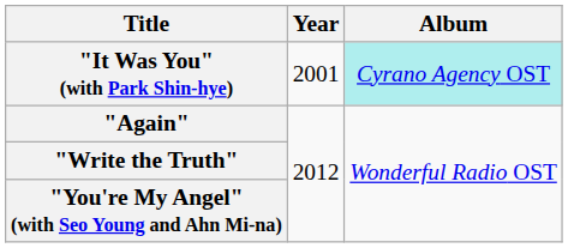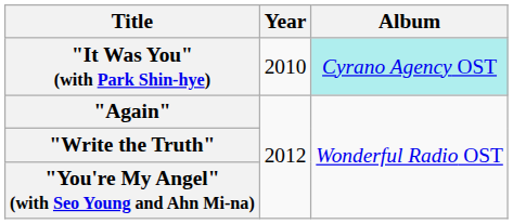"It Was You" (with Park Shin-hye) | Year: 2001 -> 2010
